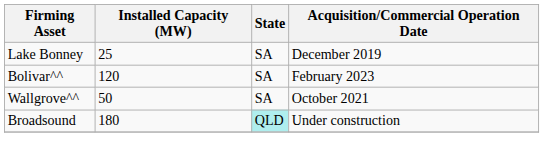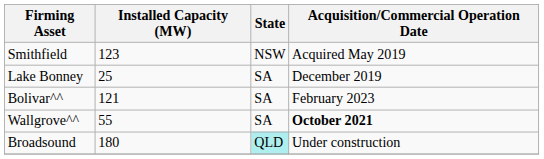+ row: Smithfield | 123 | NSW | Acquired May 2019
Bolivar^^ | Installed Capacity (MW): 120 -> 121
Wallgrove^^ | Installed Capacity (MW): 50 -> 55
Wallgrove^^ | Acquisition/Commercial Operation Date: normal -> bold
